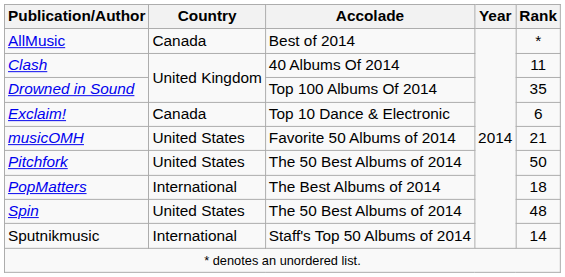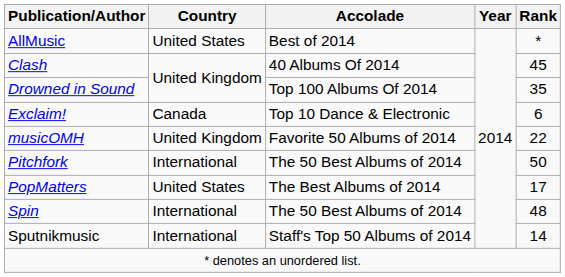AllMusic | Country: Canada -> United States
Clash | Rank: 11 -> 45
musicOMH | Country: United States -> United Kingdom
musicOMH | Rank: 21 -> 22
Pitchfork | Country: United States -> International
PopMatters | Country: International -> United States
PopMatters | Rank: 18 -> 17
Spin | Country: United States -> International
